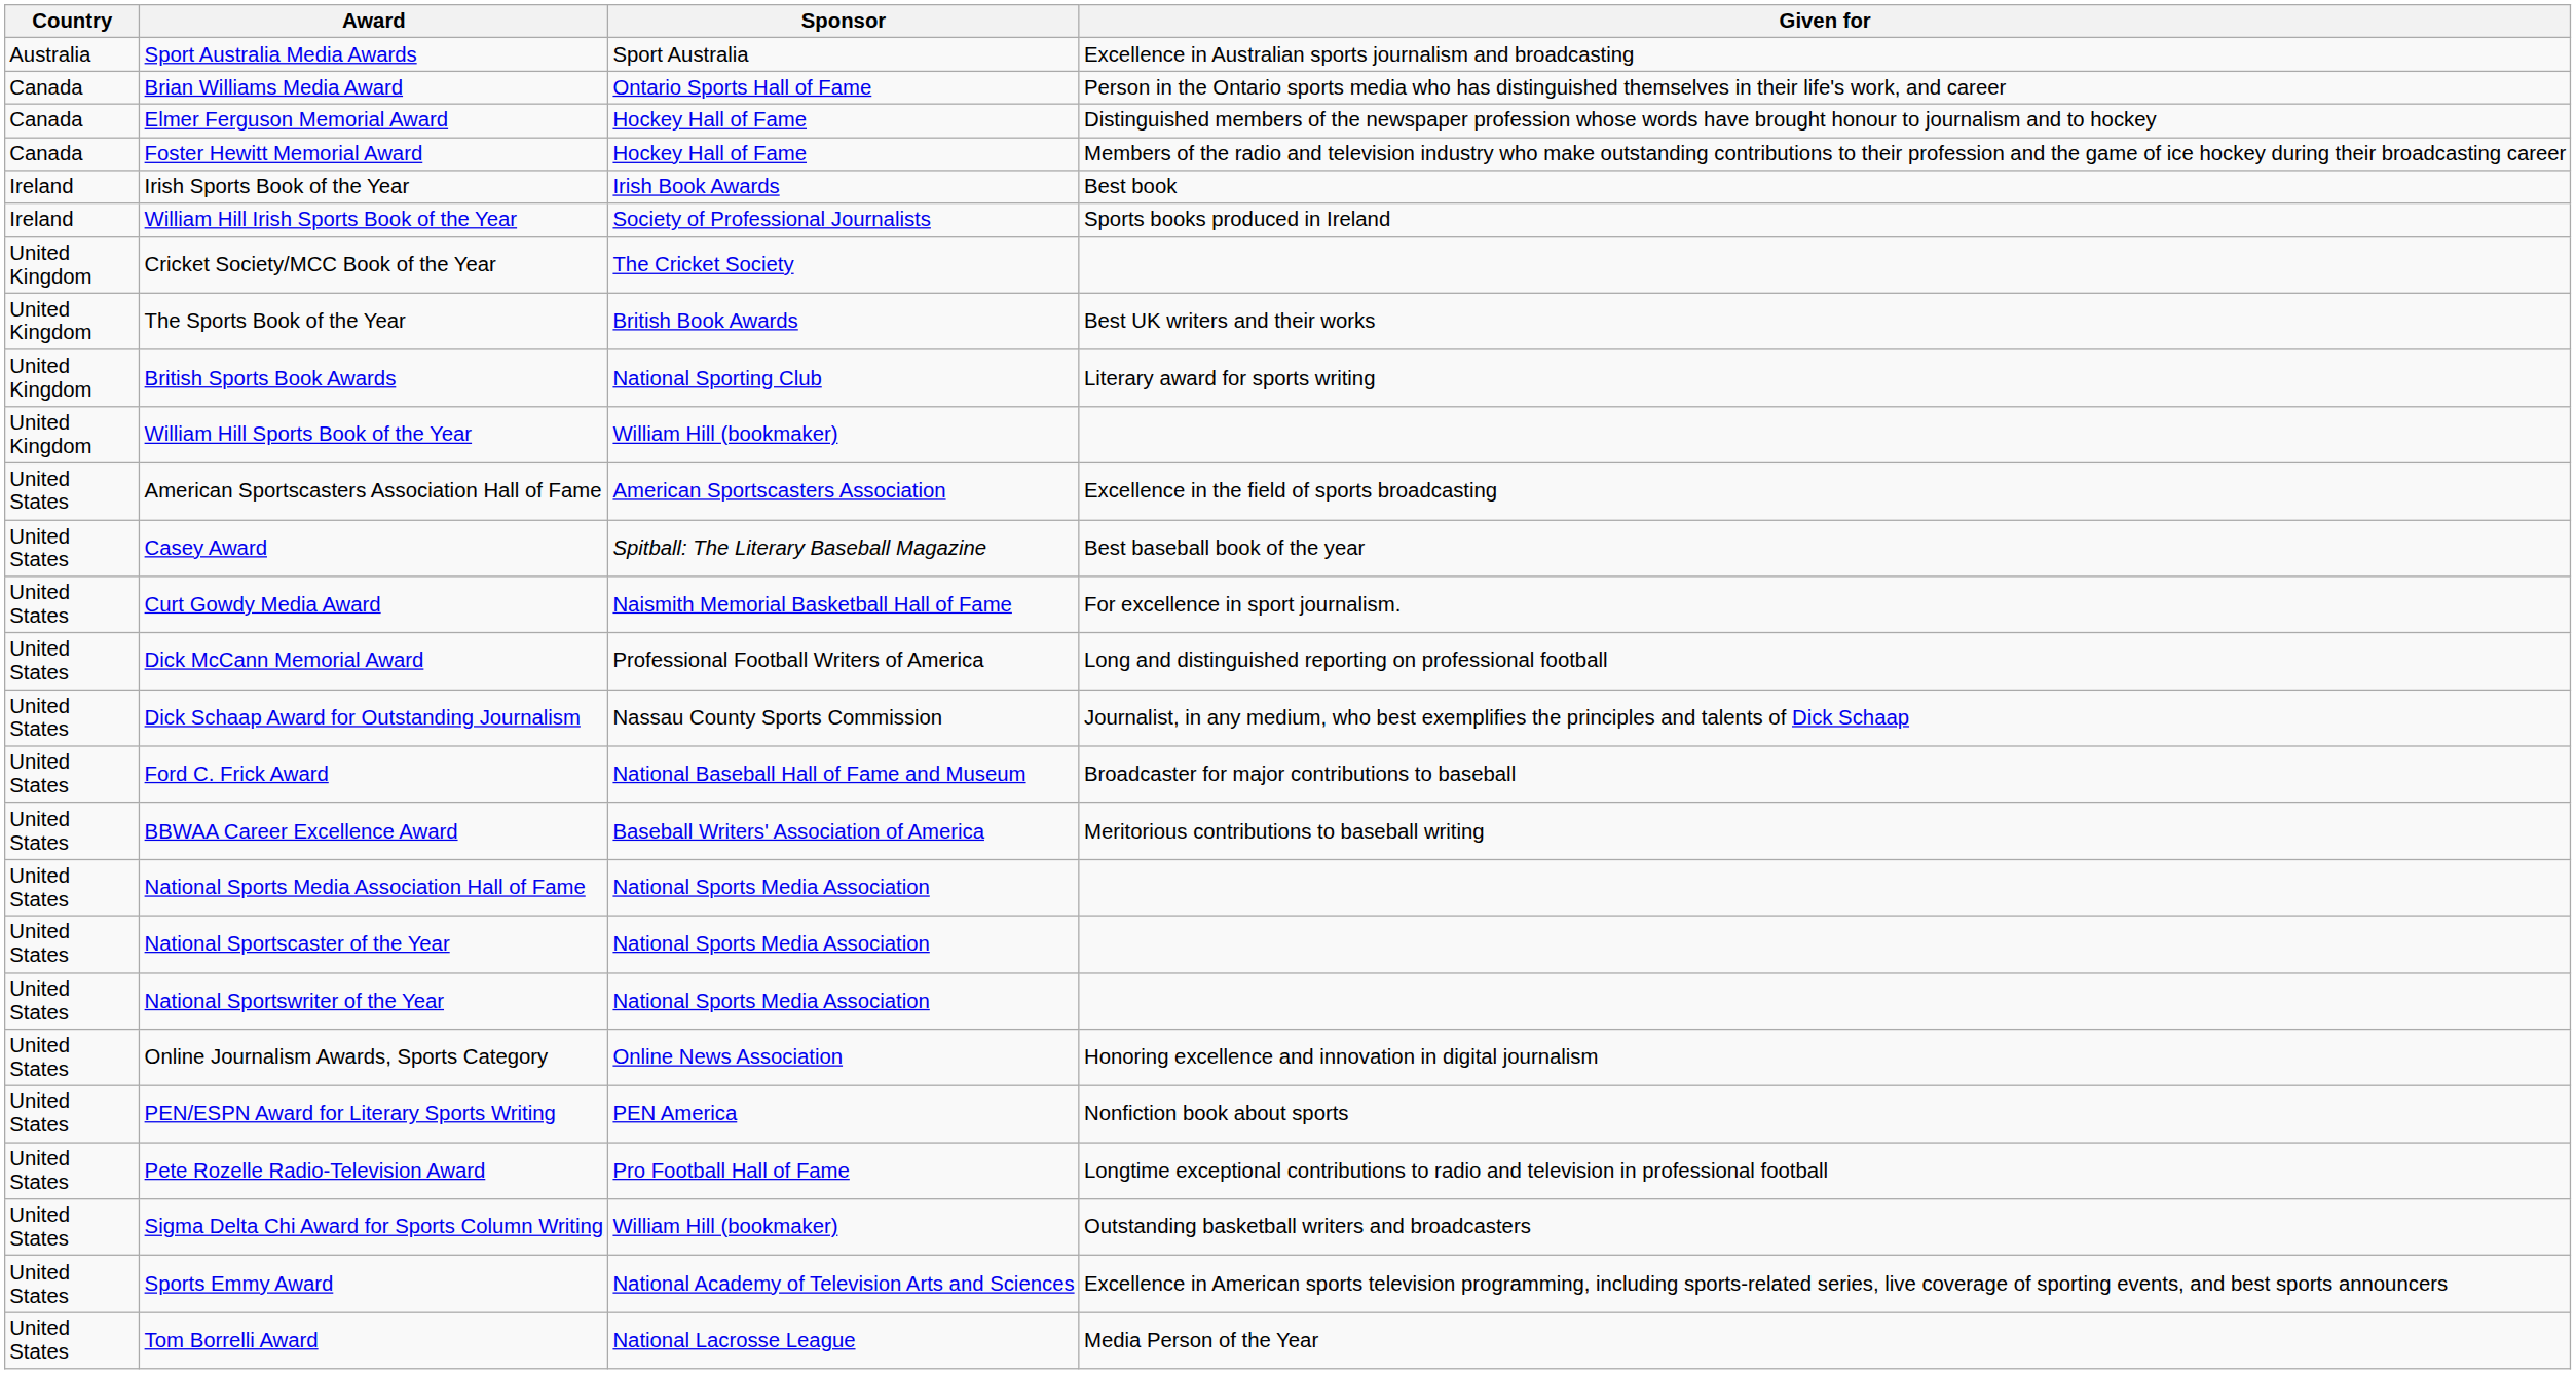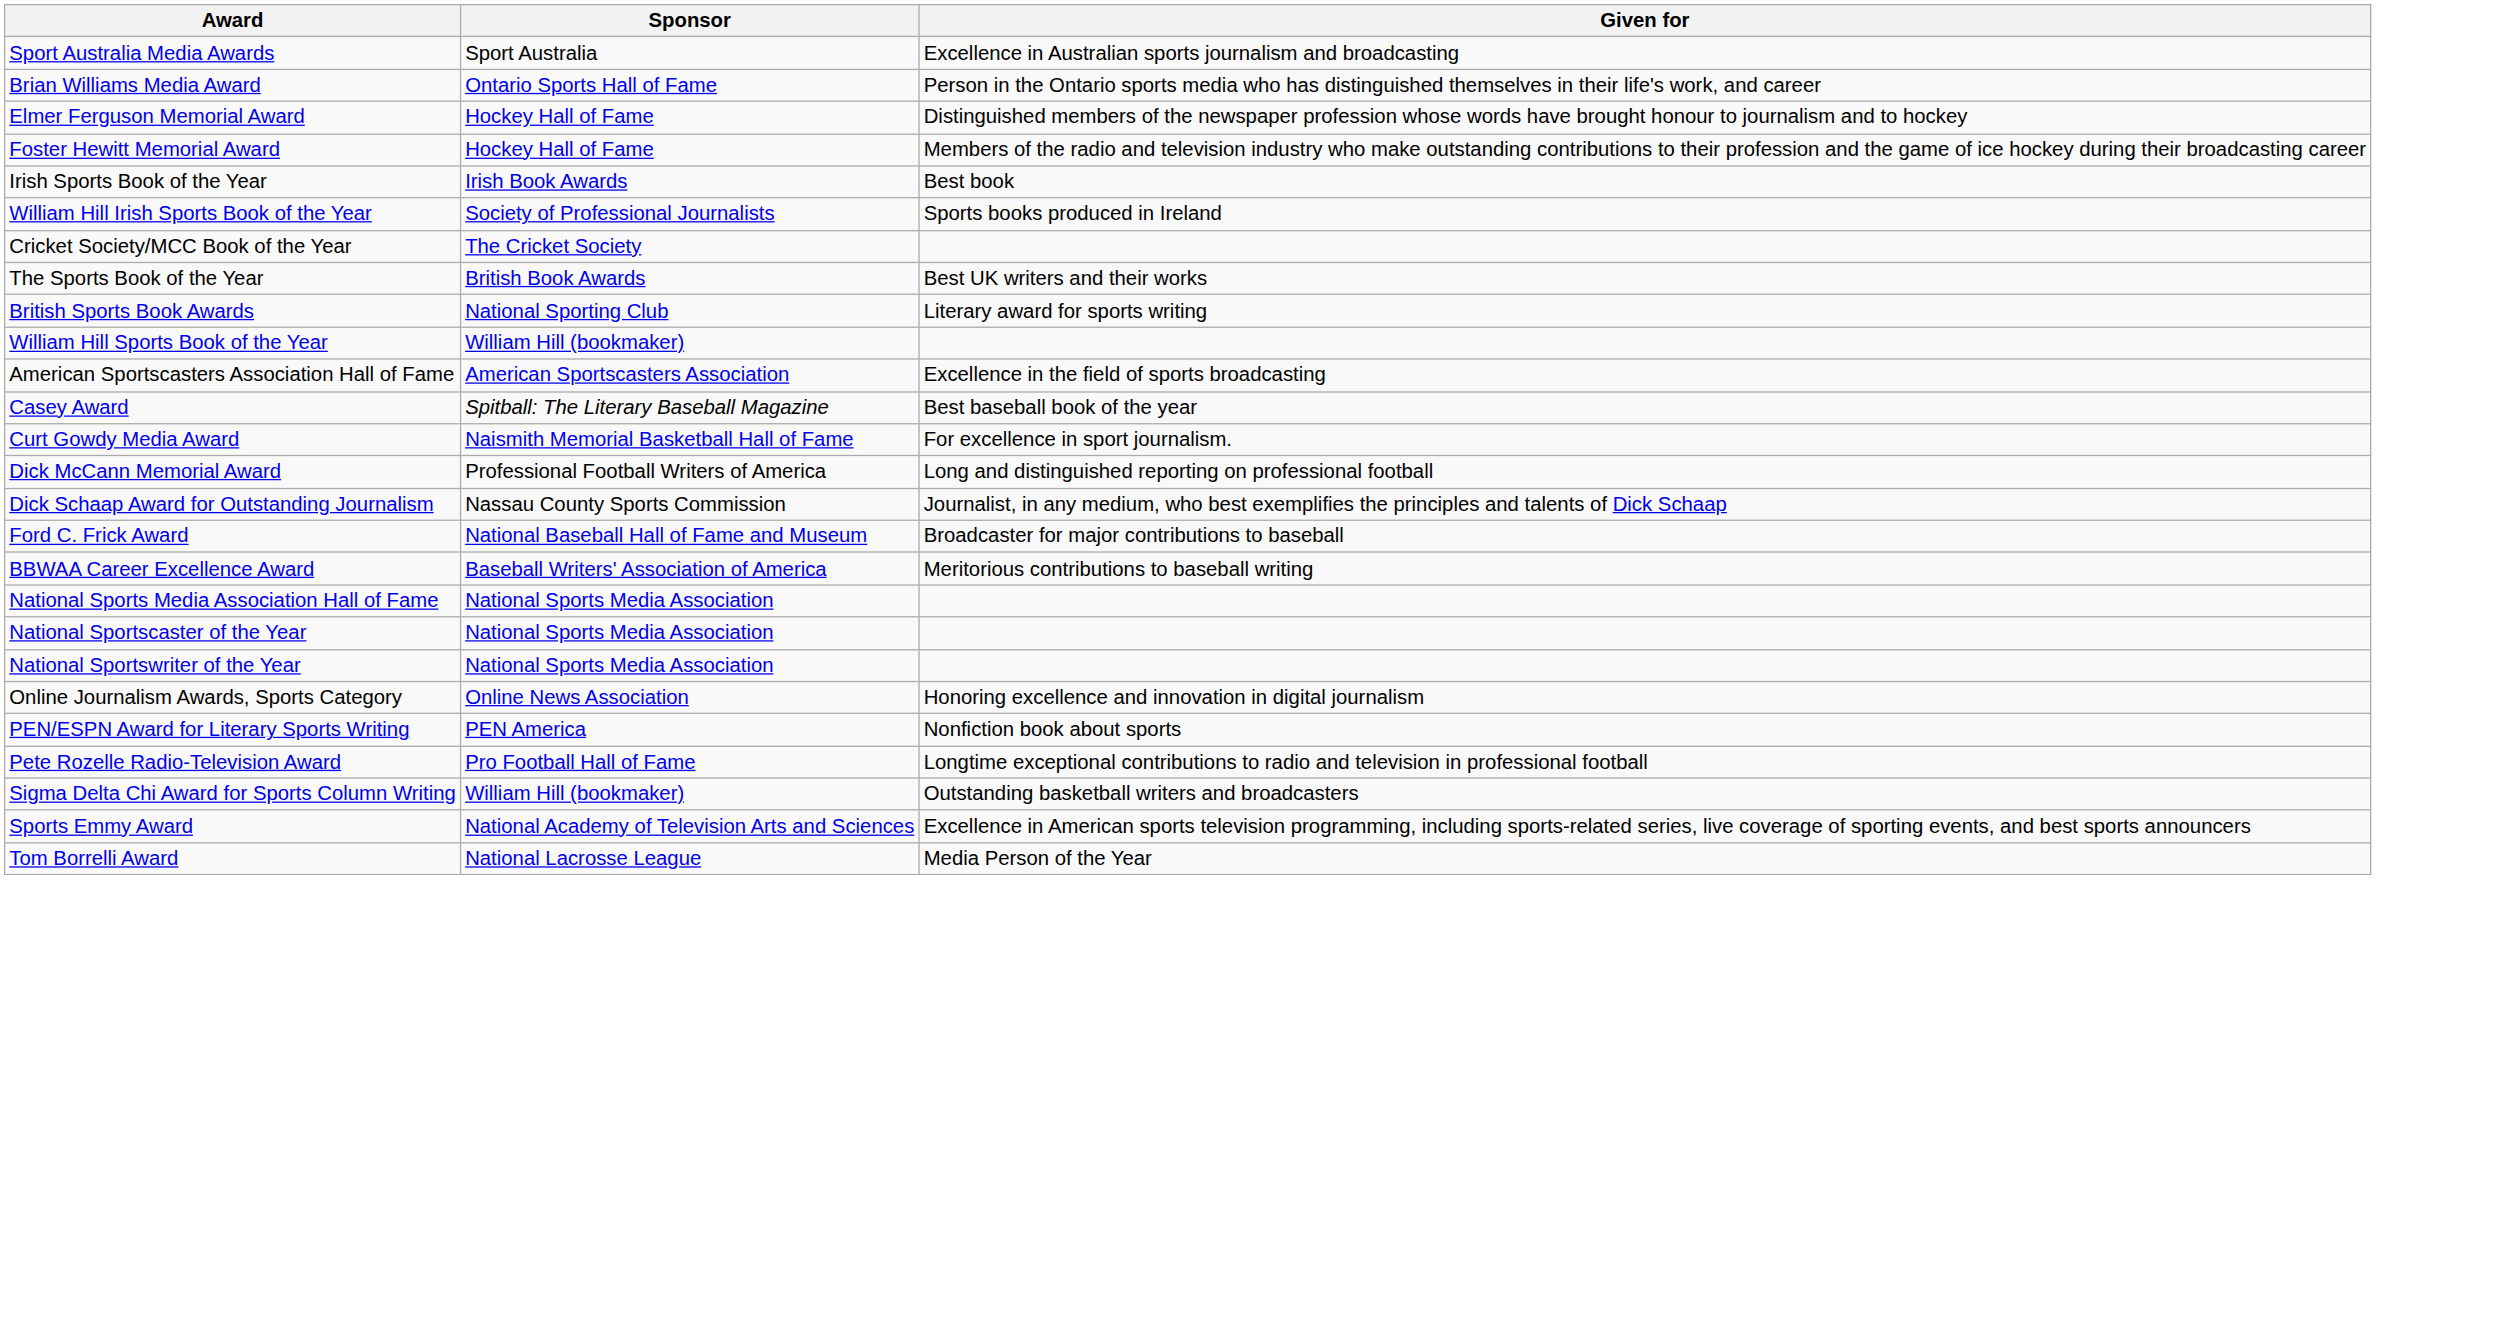- column: Country | Australia | Canada | Canada | Canada | Ireland | Ireland | United Kingdom | United Kingdom | United Kingdom | United Kingdom | United States | United States | United States | United States | United States | United States | United States | United States | United States | United States | United States | United States | United States | United States | United States | United States
